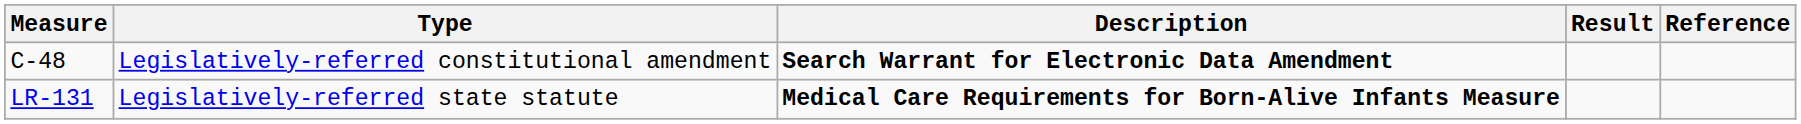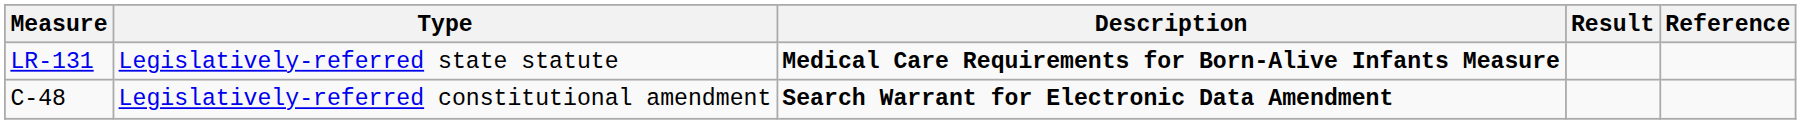rows swapped: C-48 <-> LR-131
